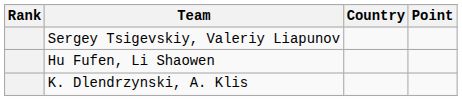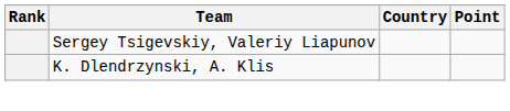- row: Hu Fufen, Li Shaowen
